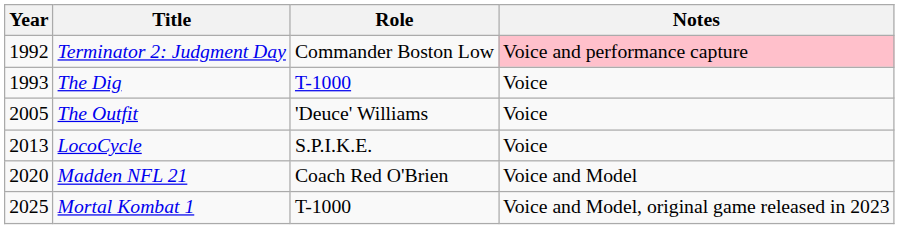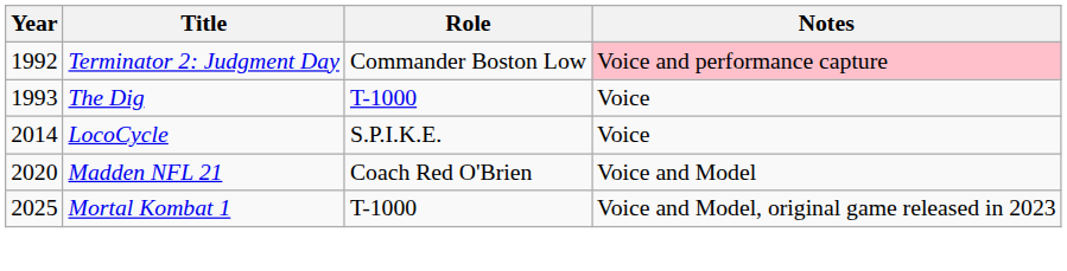- row: 2005 | The Outfit | 'Deuce' Williams | Voice
LocoCycle | Year: 2013 -> 2014
